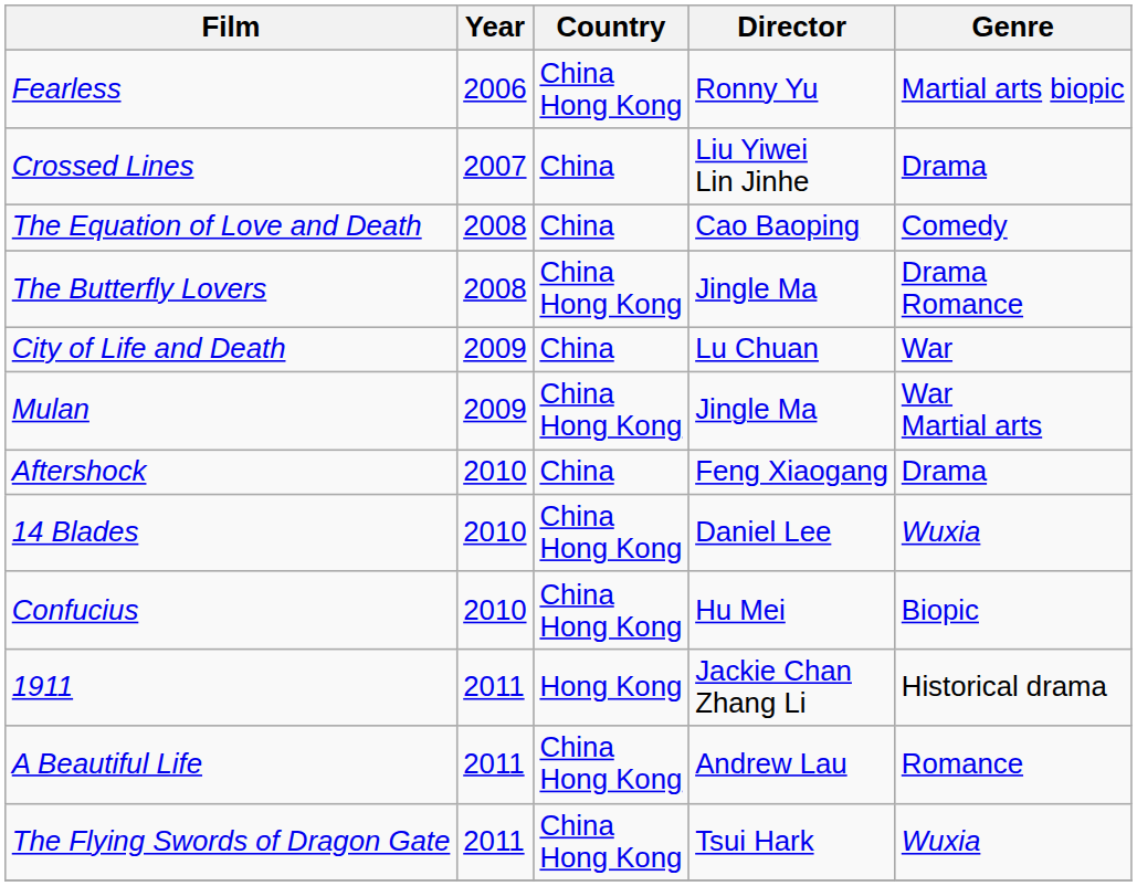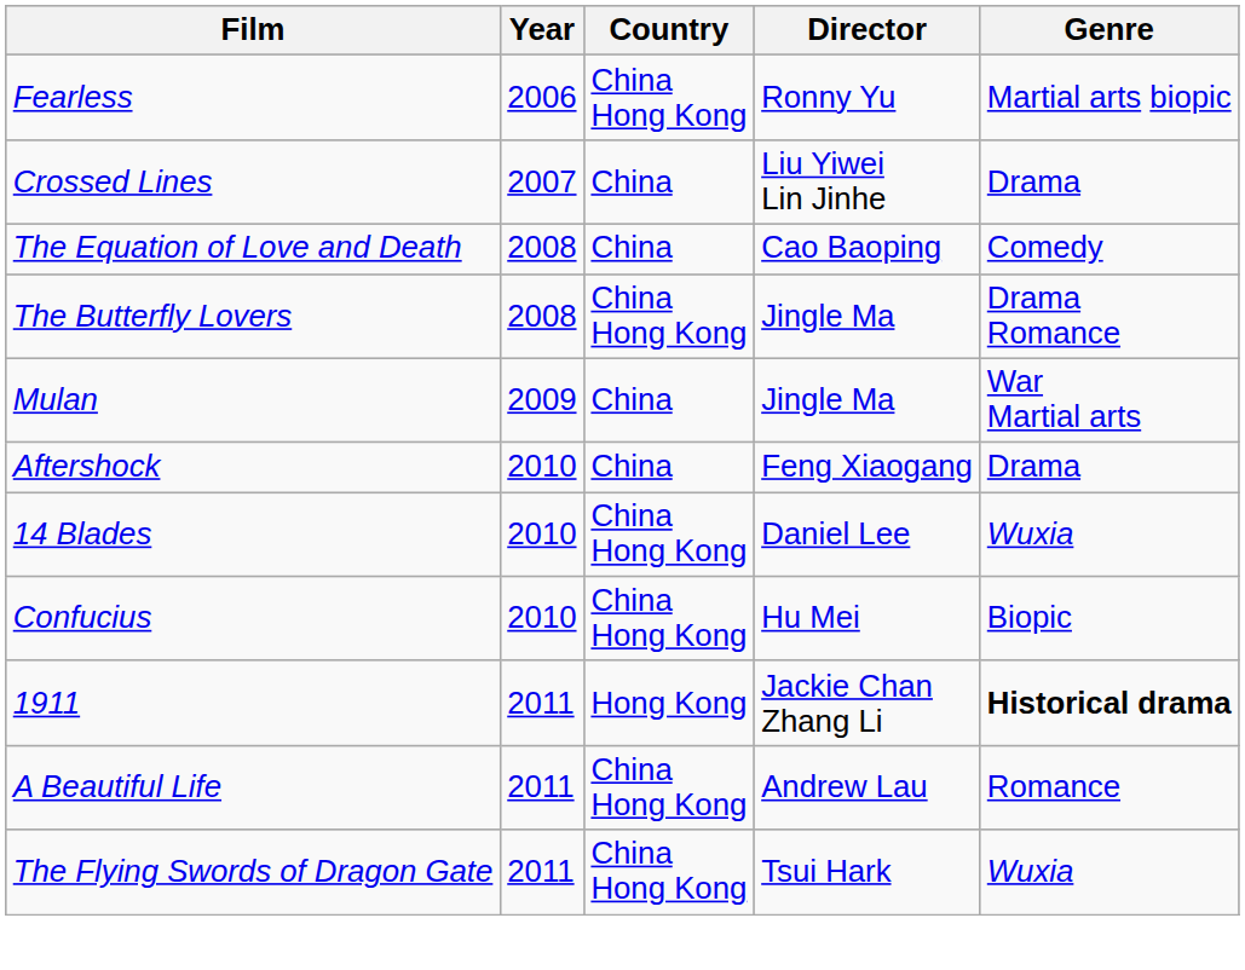- row: City of Life and Death | 2009 | China | Lu Chuan | War
Mulan | Country: China Hong Kong -> China
1911 | Genre: normal -> bold
